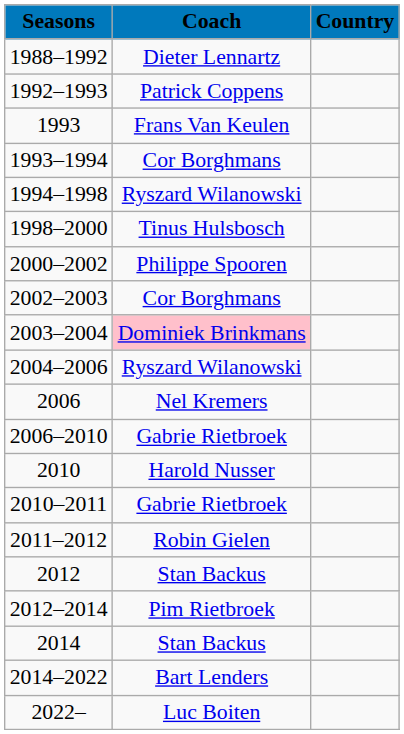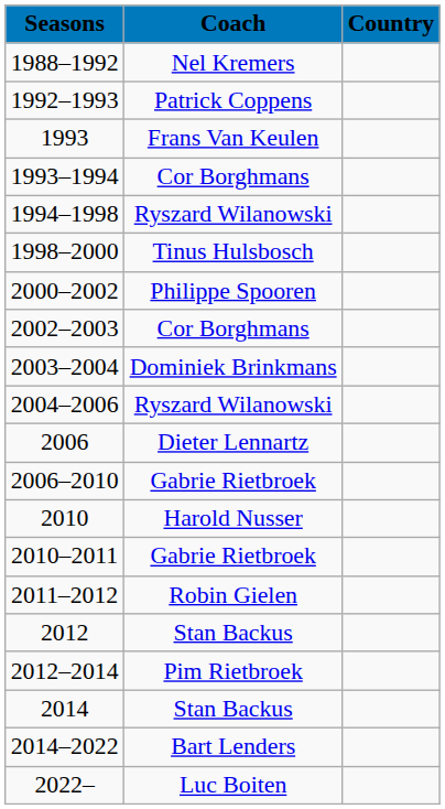1988–1992 | Coach: Dieter Lennartz -> Nel Kremers
2003–2004 | Coach: pink background -> no background
2006 | Coach: Nel Kremers -> Dieter Lennartz
